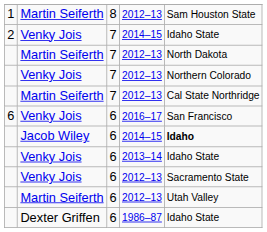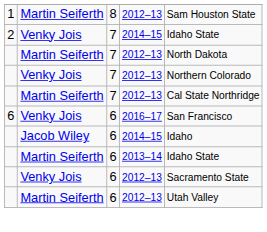6 / 2014–15 | column 5: bold -> normal
2013–14 | column 2: Venky Jois -> Martin Seiferth
- row: Dexter Griffen | 6 | 1986–87 | Idaho State
